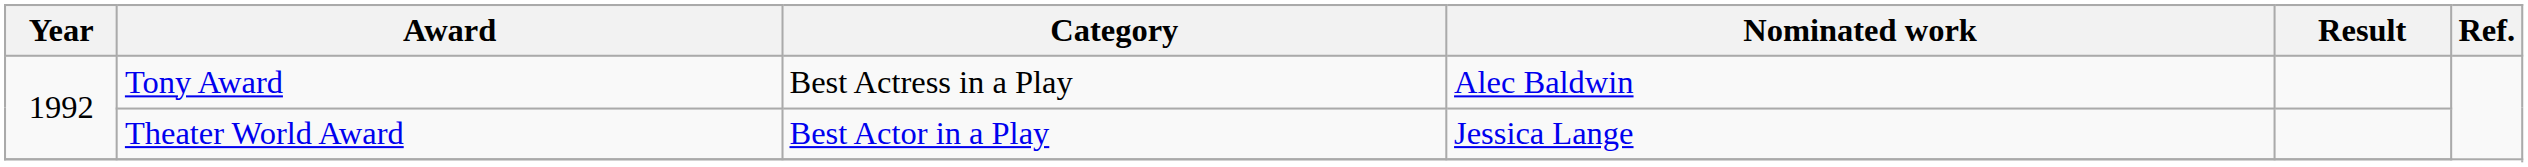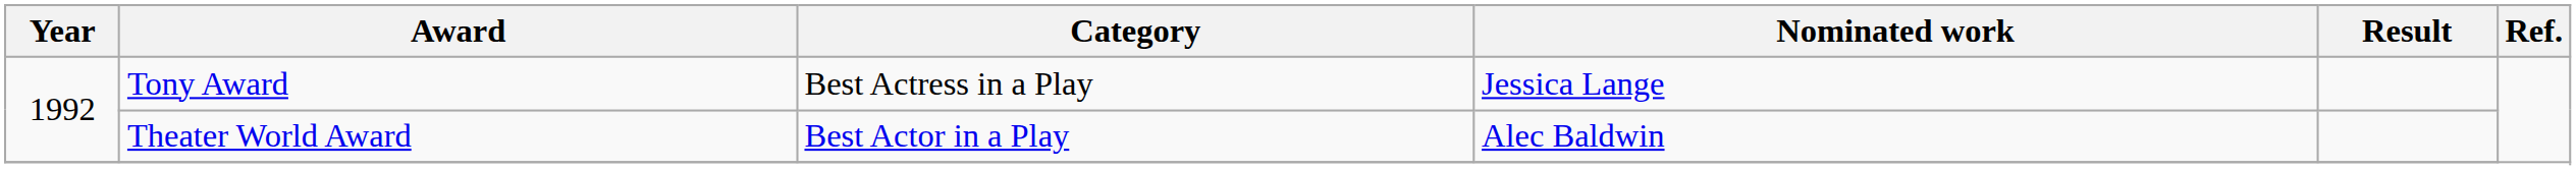Tony Award | Nominated work: Alec Baldwin -> Jessica Lange
Theater World Award | Nominated work: Jessica Lange -> Alec Baldwin
